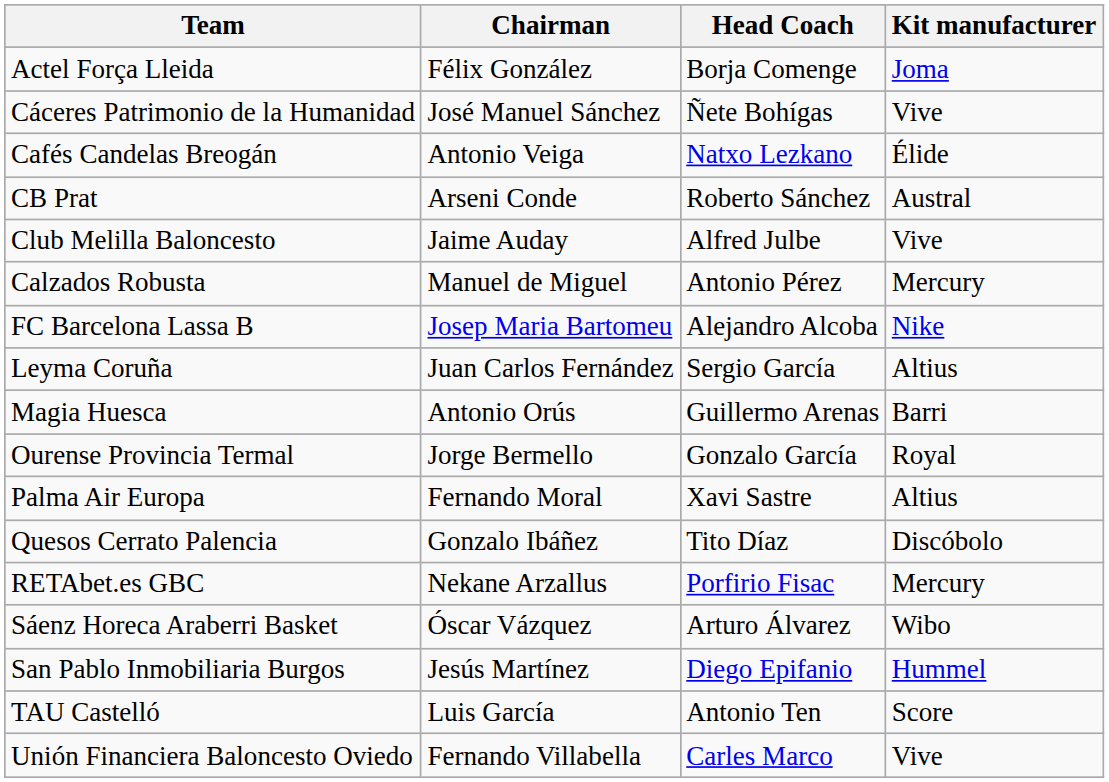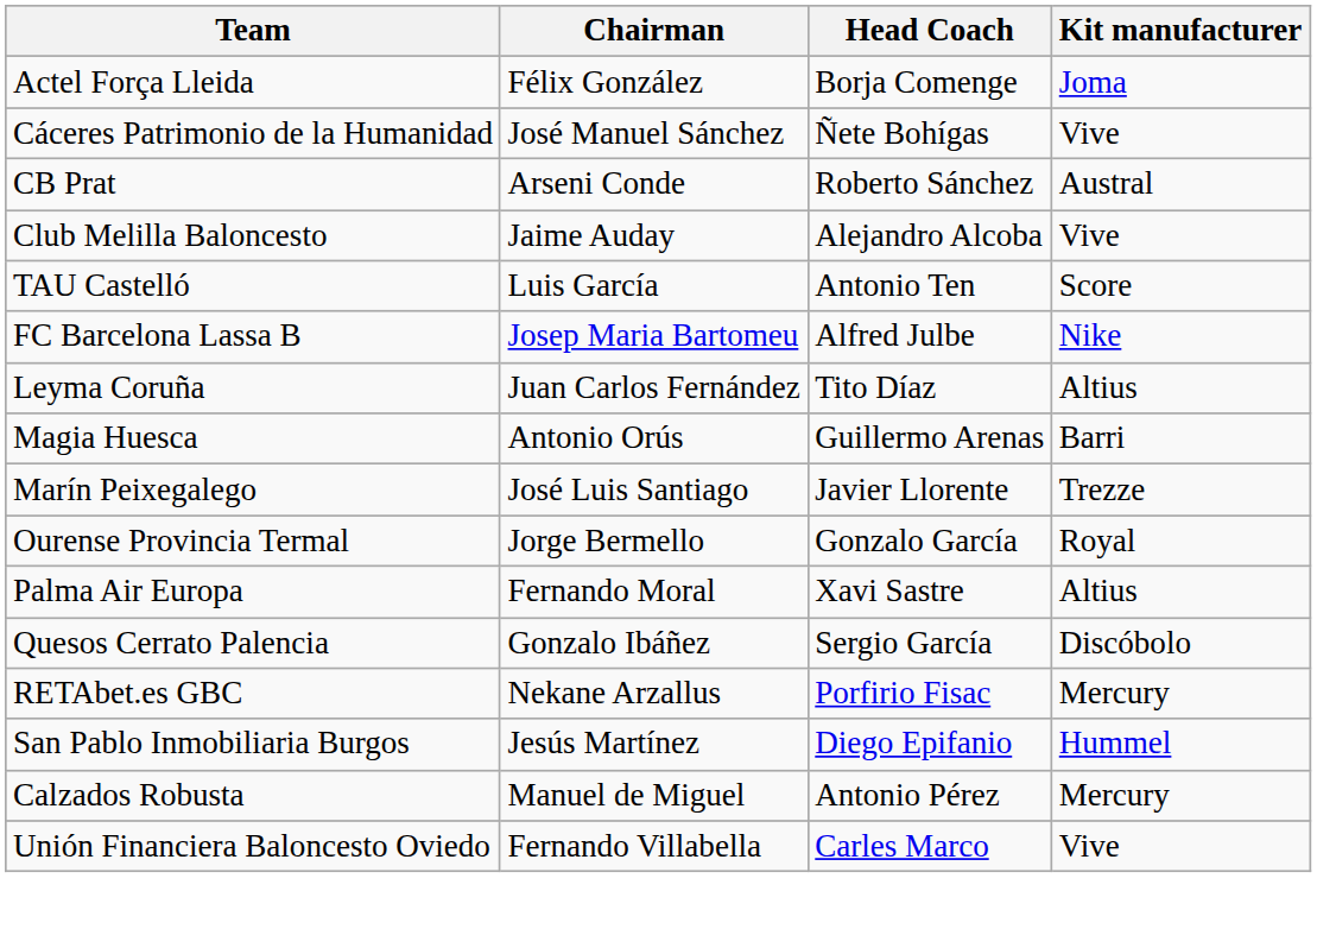- row: Cafés Candelas Breogán | Antonio Veiga | Natxo Lezkano | Élide
Club Melilla Baloncesto | Head Coach: Alfred Julbe -> Alejandro Alcoba
rows swapped: Calzados Robusta <-> TAU Castelló
FC Barcelona Lassa B | Head Coach: Alejandro Alcoba -> Alfred Julbe
Leyma Coruña | Head Coach: Sergio García -> Tito Díaz
+ row: Marín Peixegalego | José Luis Santiago | Javier Llorente | Trezze
Quesos Cerrato Palencia | Head Coach: Tito Díaz -> Sergio García
- row: Sáenz Horeca Araberri Basket | Óscar Vázquez | Arturo Álvarez | Wibo
